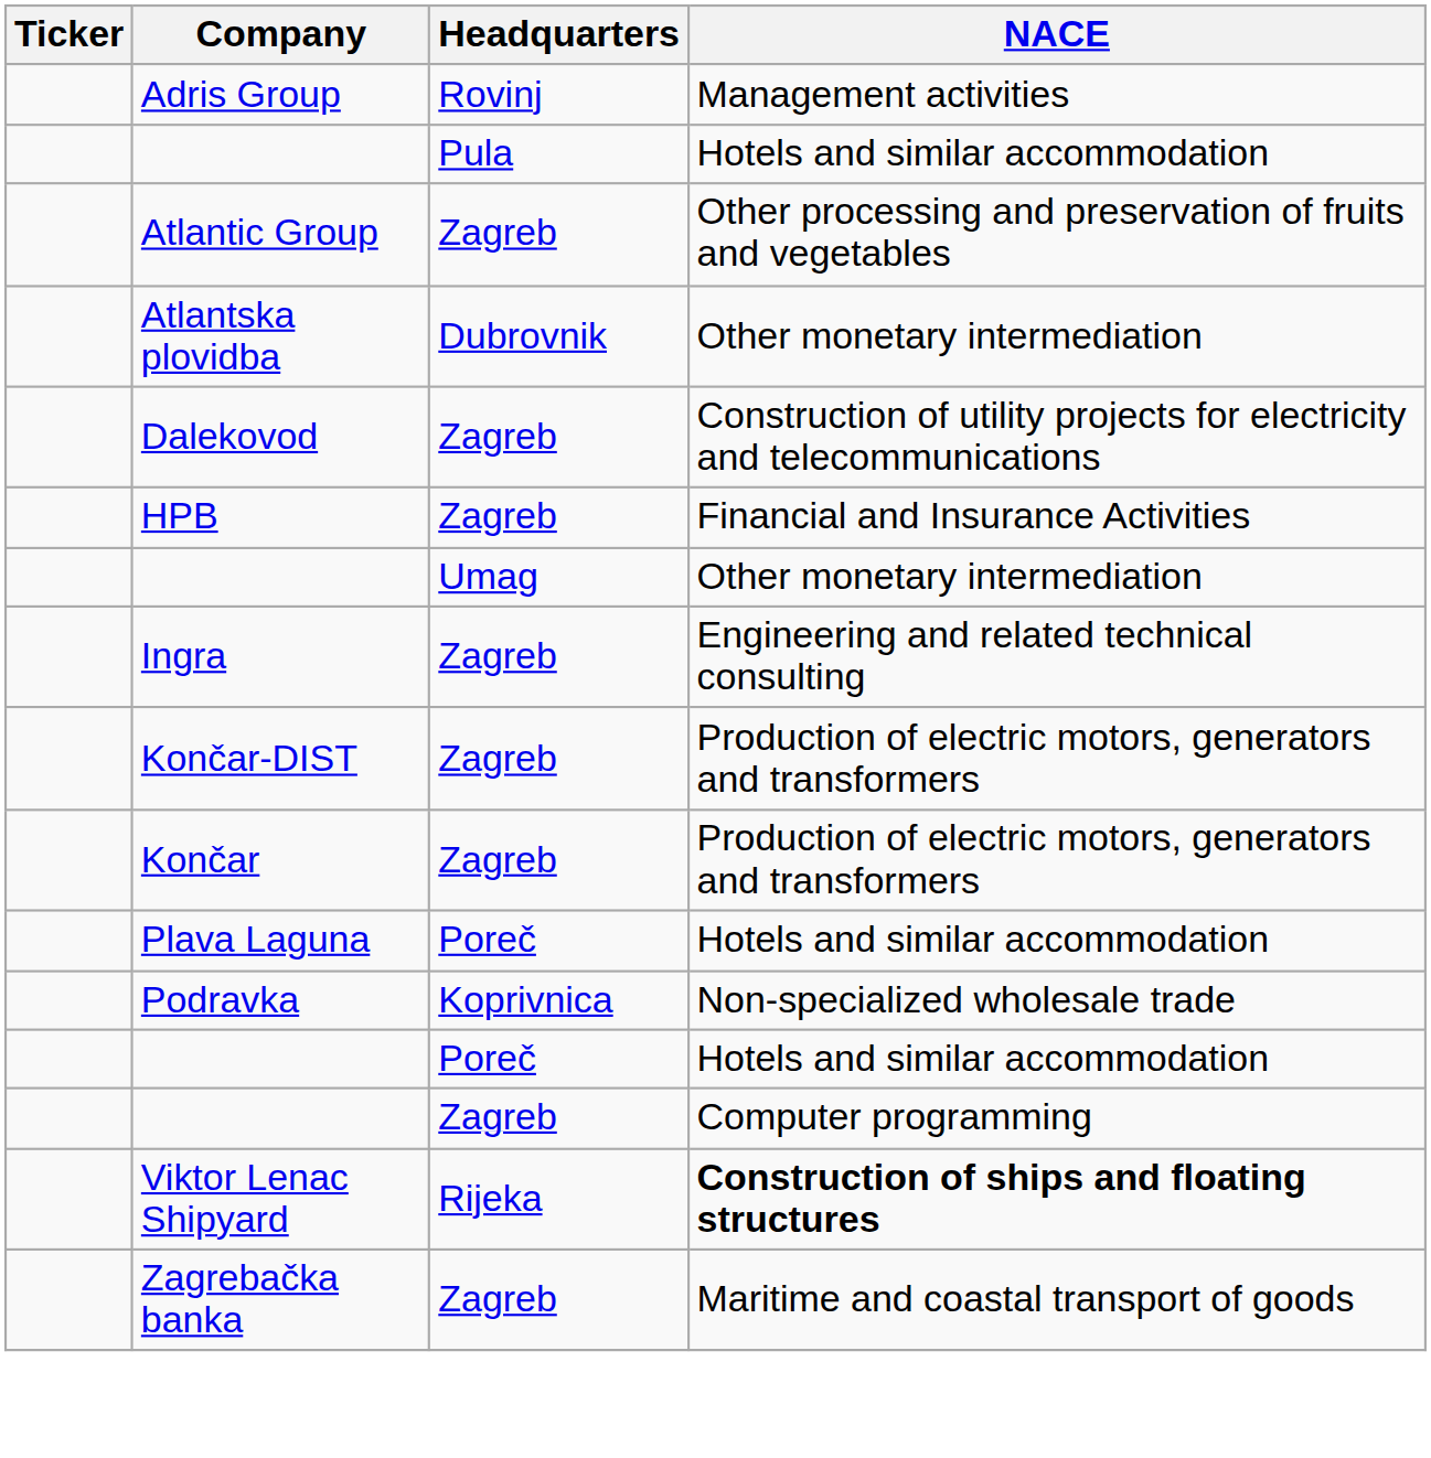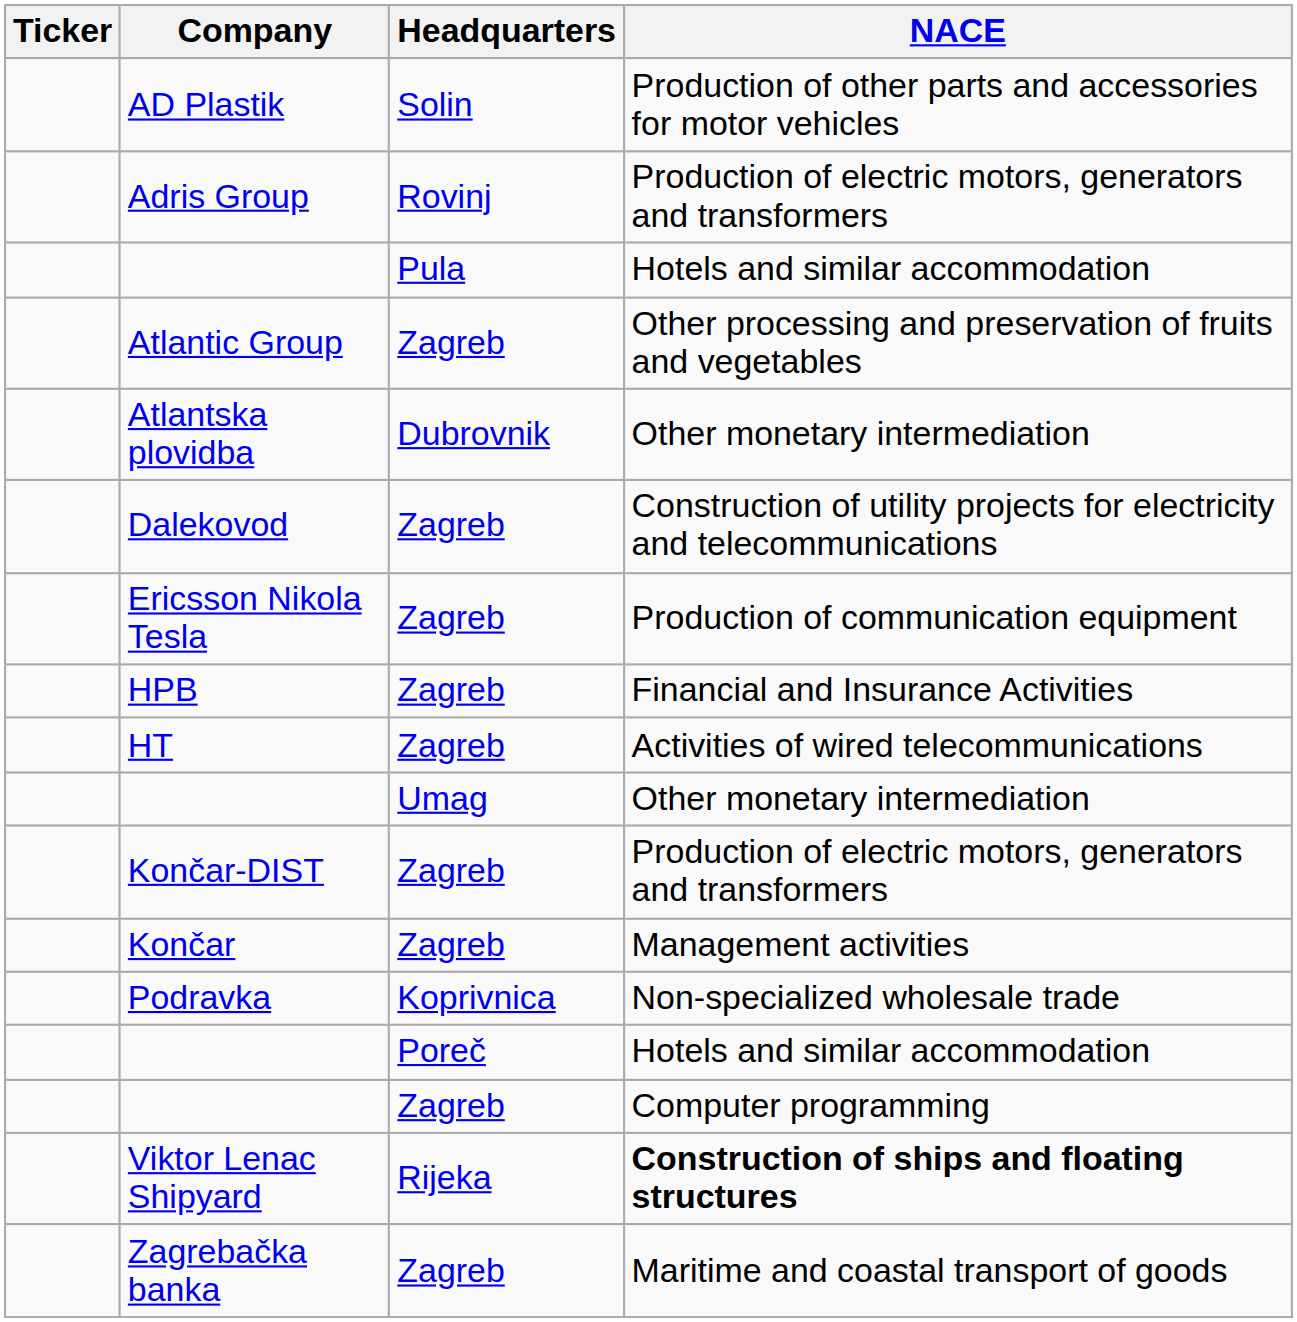+ row: AD Plastik | Solin | Production of other parts and accessories for motor vehicles
Adris Group | NACE: Management activities -> Production of electric motors, generators and transformers
+ row: Ericsson Nikola Tesla | Zagreb | Production of communication equipment
+ row: HT | Zagreb | Activities of wired telecommunications
- row: Ingra | Zagreb | Engineering and related technical consulting
Končar | NACE: Production of electric motors, generators and transformers -> Management activities
- row: Plava Laguna | Poreč | Hotels and similar accommodation
